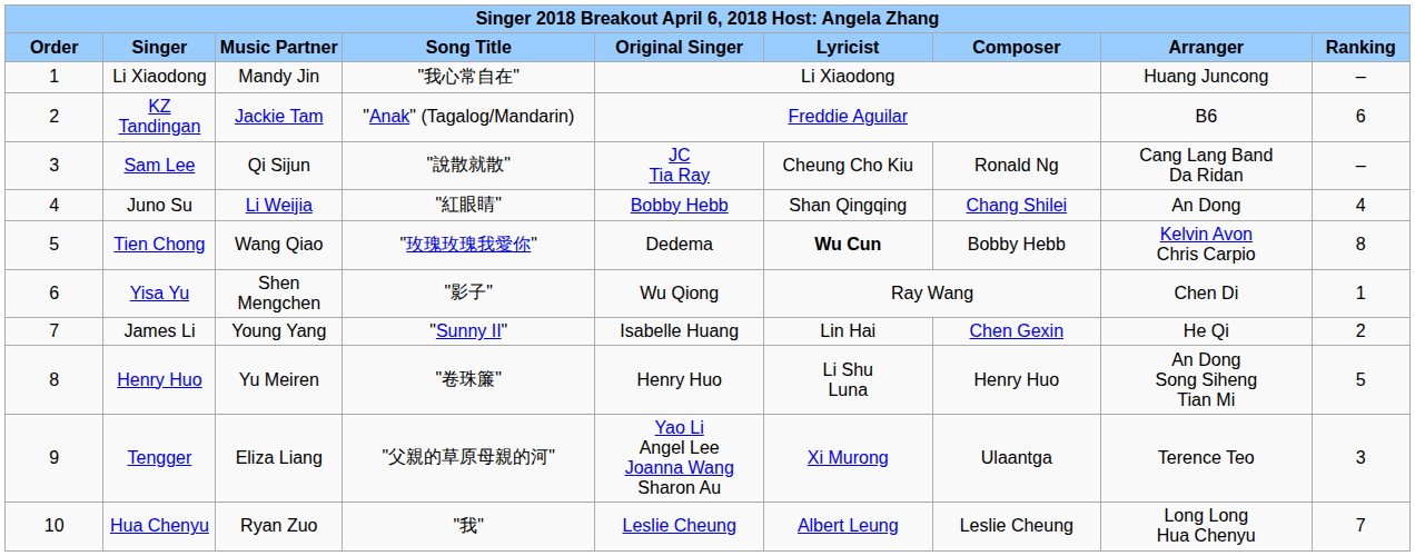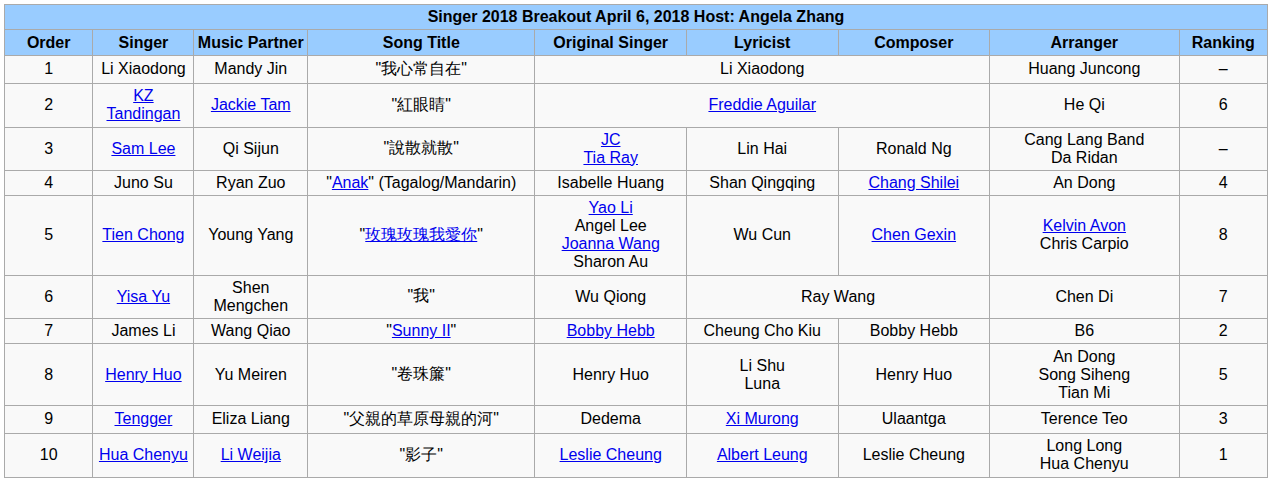KZ Tandingan | column 4: "Anak" (Tagalog/Mandarin) -> "紅眼睛"
KZ Tandingan | column 8: B6 -> He Qi
Sam Lee | column 6: Cheung Cho Kiu -> Lin Hai
Juno Su | column 3: Li Weijia -> Ryan Zuo
Juno Su | column 4: "紅眼睛" -> "Anak" (Tagalog/Mandarin)
Juno Su | column 5: Bobby Hebb -> Isabelle Huang
Tien Chong | column 3: Wang Qiao -> Young Yang
Tien Chong | column 5: Dedema -> Yao Li Angel Lee Joanna Wang Sharon Au
Tien Chong | column 6: bold -> normal
Tien Chong | column 7: Bobby Hebb -> Chen Gexin
Yisa Yu | column 4: "影子" -> "我"
Yisa Yu | column 9: 1 -> 7
James Li | column 3: Young Yang -> Wang Qiao
James Li | column 5: Isabelle Huang -> Bobby Hebb
James Li | column 6: Lin Hai -> Cheung Cho Kiu
James Li | column 7: Chen Gexin -> Bobby Hebb
James Li | column 8: He Qi -> B6
Tengger | column 5: Yao Li Angel Lee Joanna Wang Sharon Au -> Dedema
Hua Chenyu | column 3: Ryan Zuo -> Li Weijia
Hua Chenyu | column 4: "我" -> "影子"
Hua Chenyu | column 9: 7 -> 1
